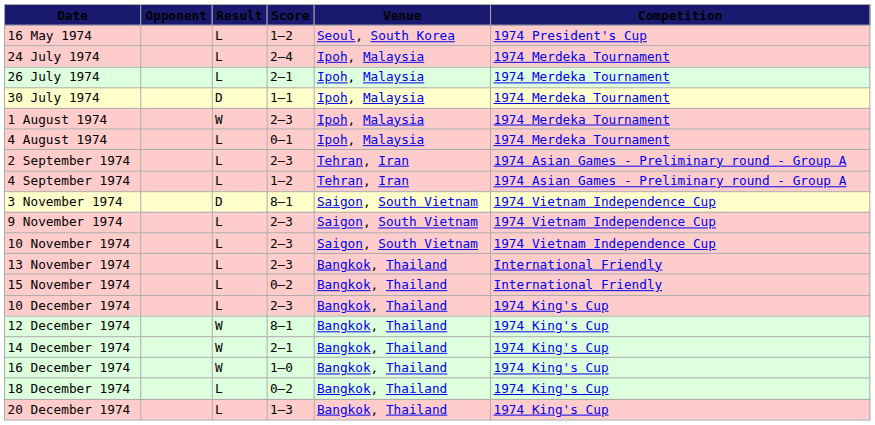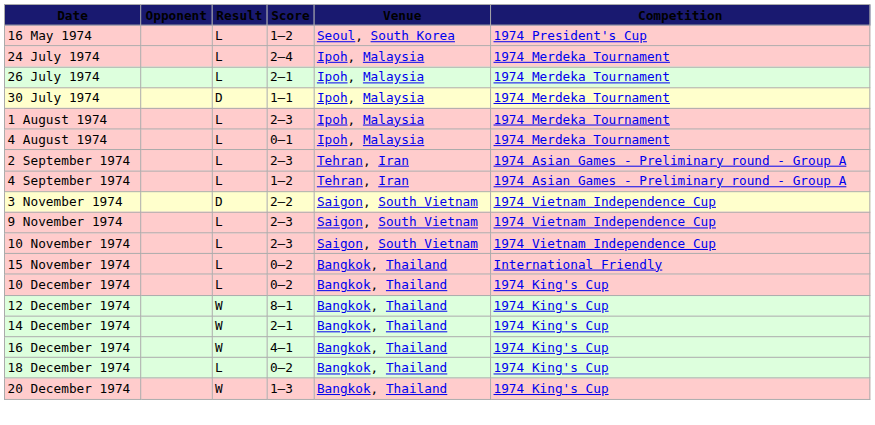1 August 1974 | Result: W -> L
3 November 1974 | Score: 8–1 -> 2–2
- row: 13 November 1974 | L | 2–3 | Bangkok, Thailand | International Friendly
10 December 1974 | Score: 2–3 -> 0–2
16 December 1974 | Score: 1–0 -> 4–1
20 December 1974 | Result: L -> W
